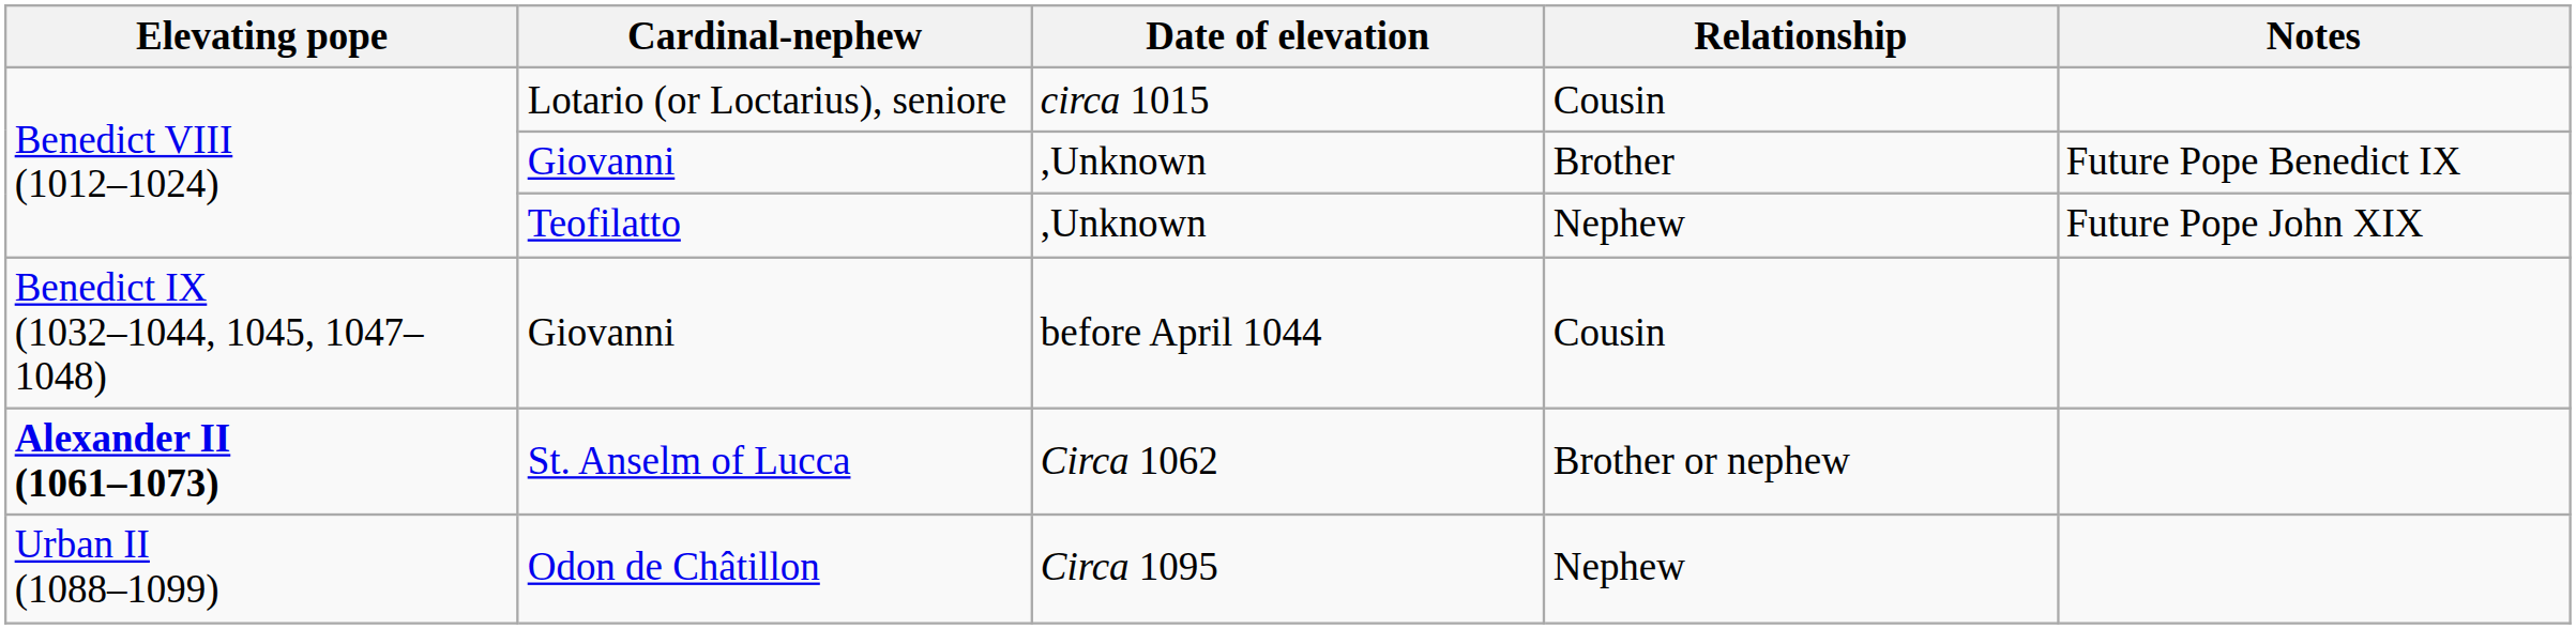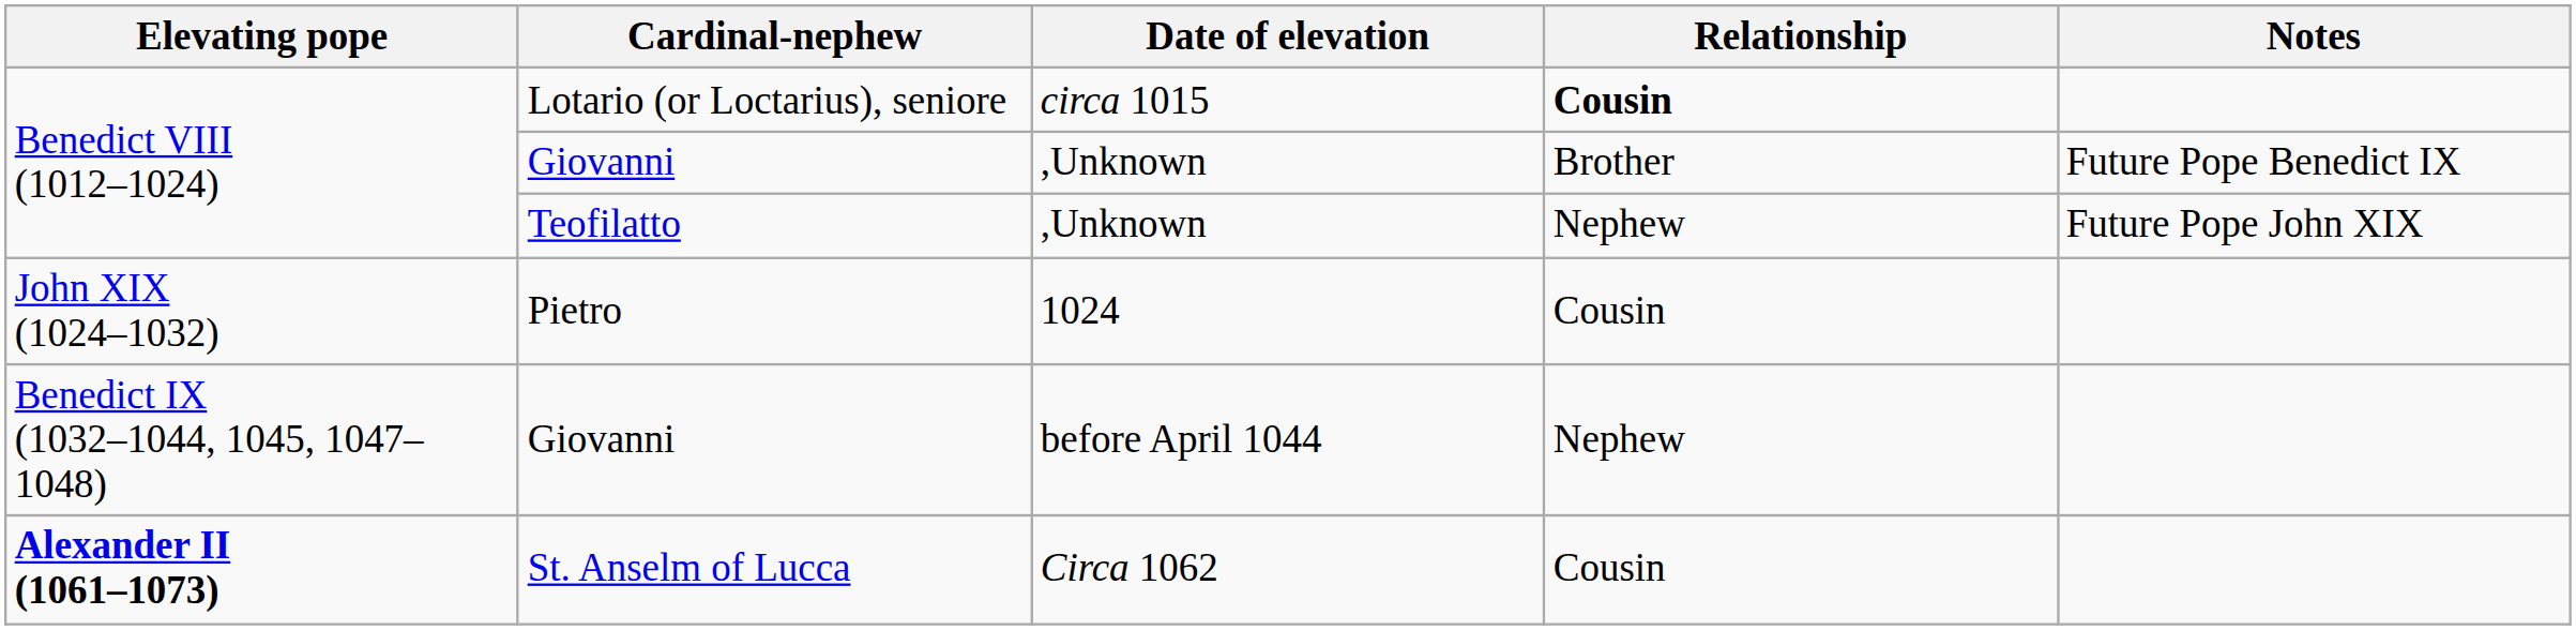Lotario (or Loctarius), seniore | Relationship: normal -> bold
+ row: John XIX (1024–1032) | Pietro | 1024 | Cousin
Giovanni / before April 1044 | Relationship: Cousin -> Nephew
St. Anselm of Lucca | Relationship: Brother or nephew -> Cousin
- row: Urban II (1088–1099) | Odon de Châtillon | Circa 1095 | Nephew
